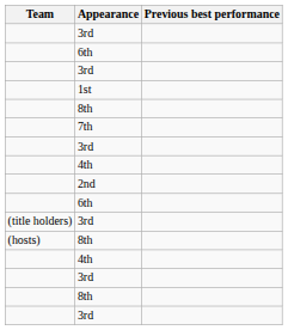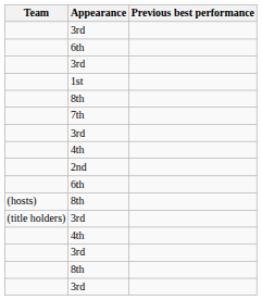rows swapped: (hosts) / 8th <-> (title holders) / 3rd
